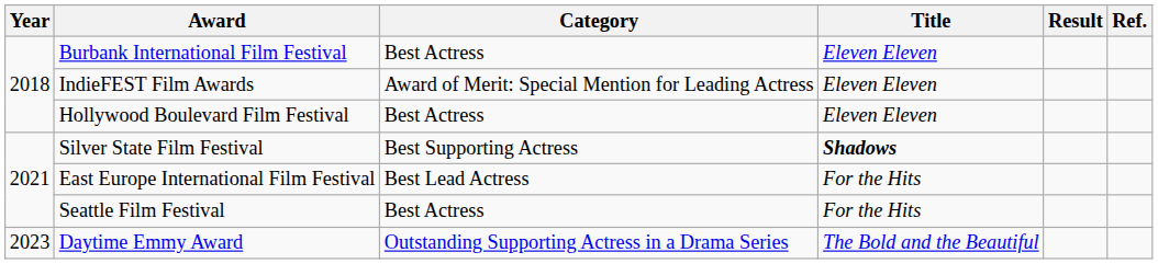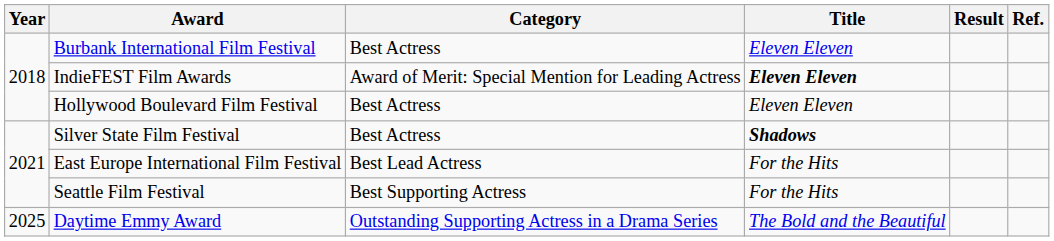IndieFEST Film Awards | Title: normal -> bold
Silver State Film Festival | Category: Best Supporting Actress -> Best Actress
Seattle Film Festival | Category: Best Actress -> Best Supporting Actress
Daytime Emmy Award | Year: 2023 -> 2025
